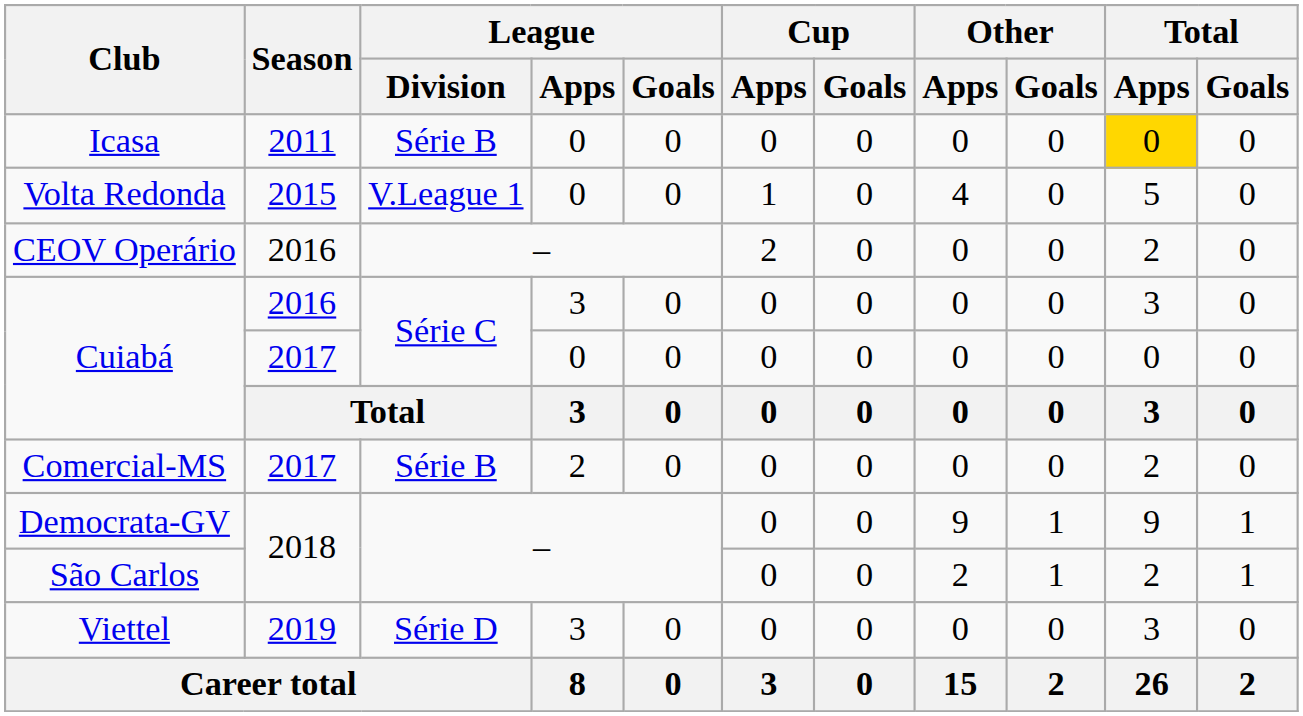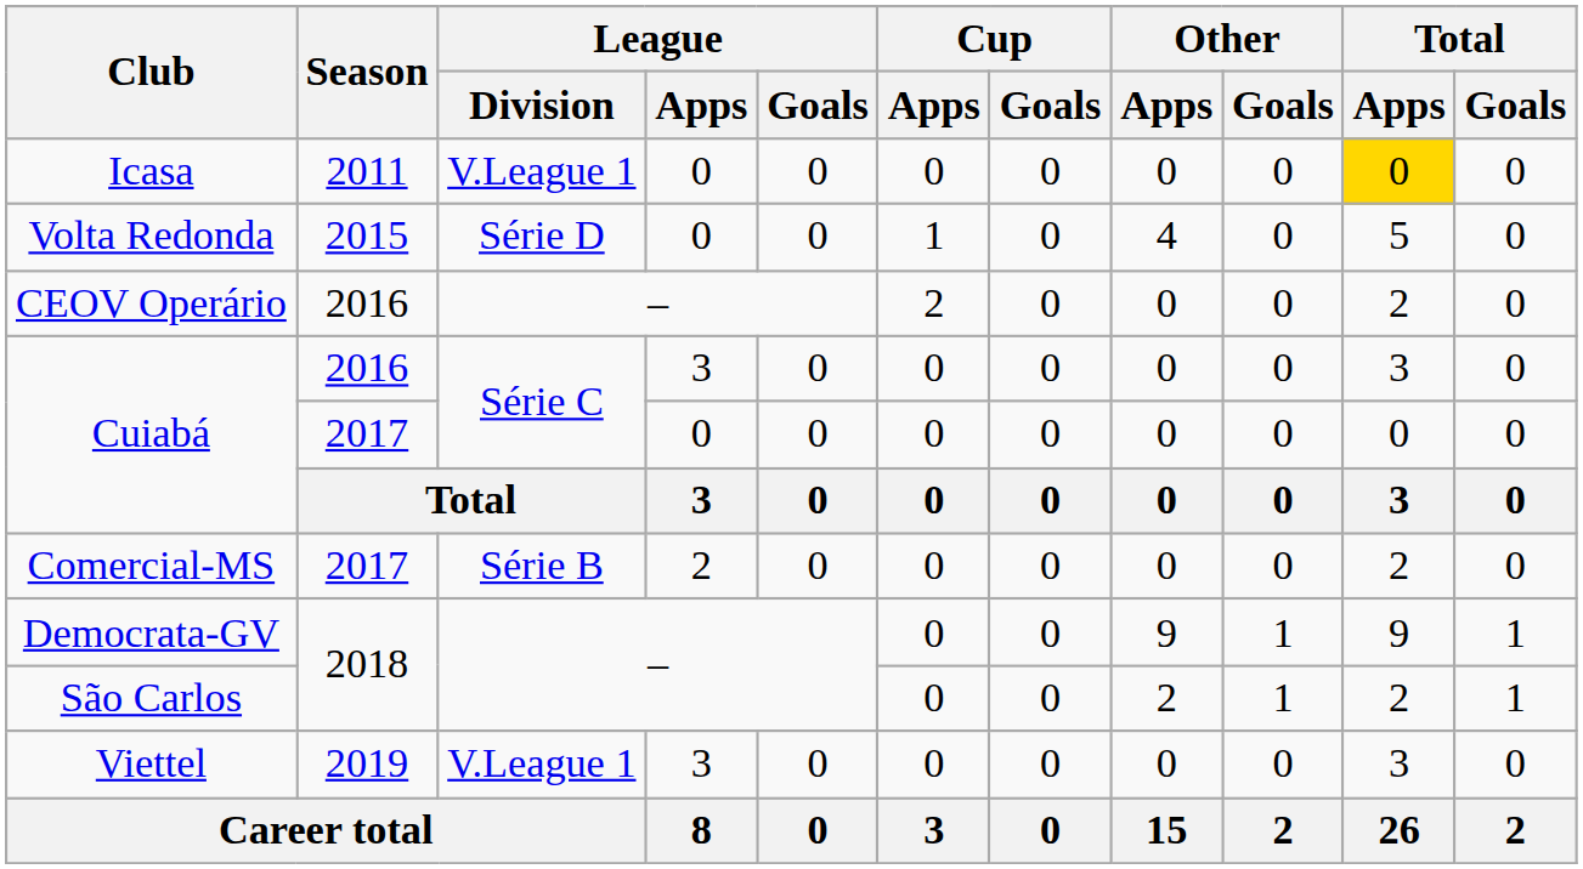Icasa | League / Division: Série B -> V.League 1
Volta Redonda | League / Division: V.League 1 -> Série D
Viettel | League / Division: Série D -> V.League 1
